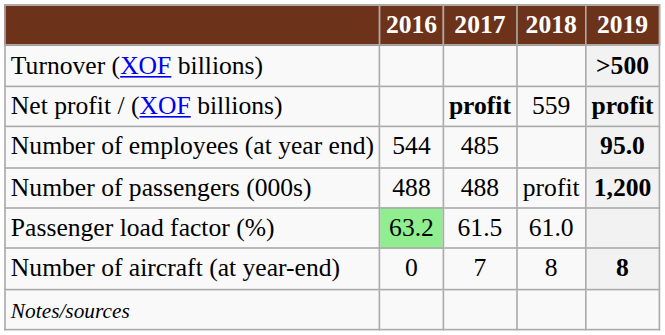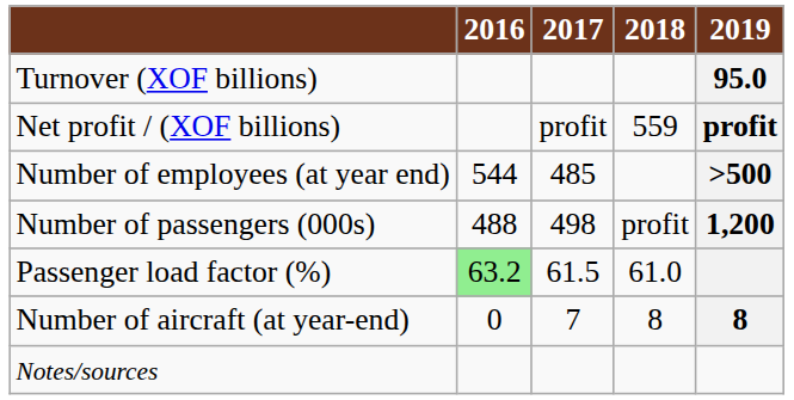Turnover (XOF billions) | 2019: >500 -> 95.0
Net profit / (XOF billions) | 2017: bold -> normal
Number of employees (at year end) | 2019: 95.0 -> >500
Number of passengers (000s) | 2017: 488 -> 498
